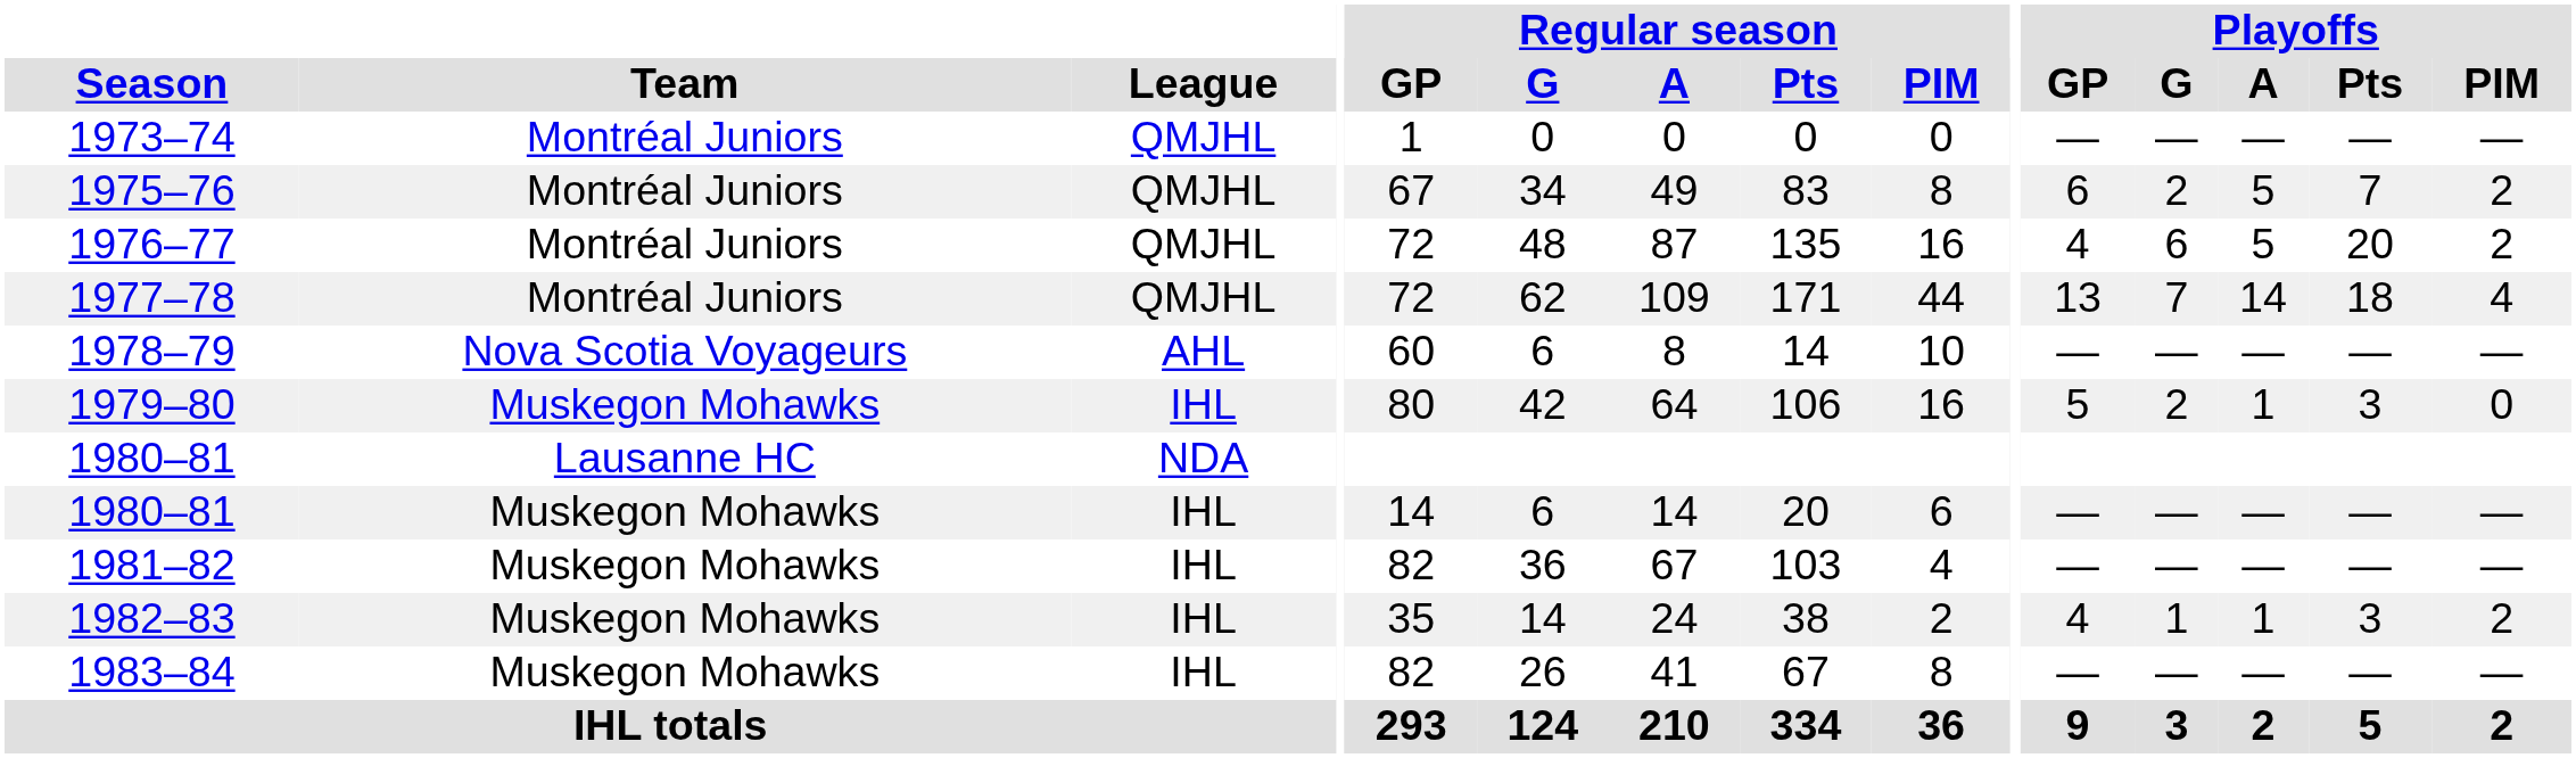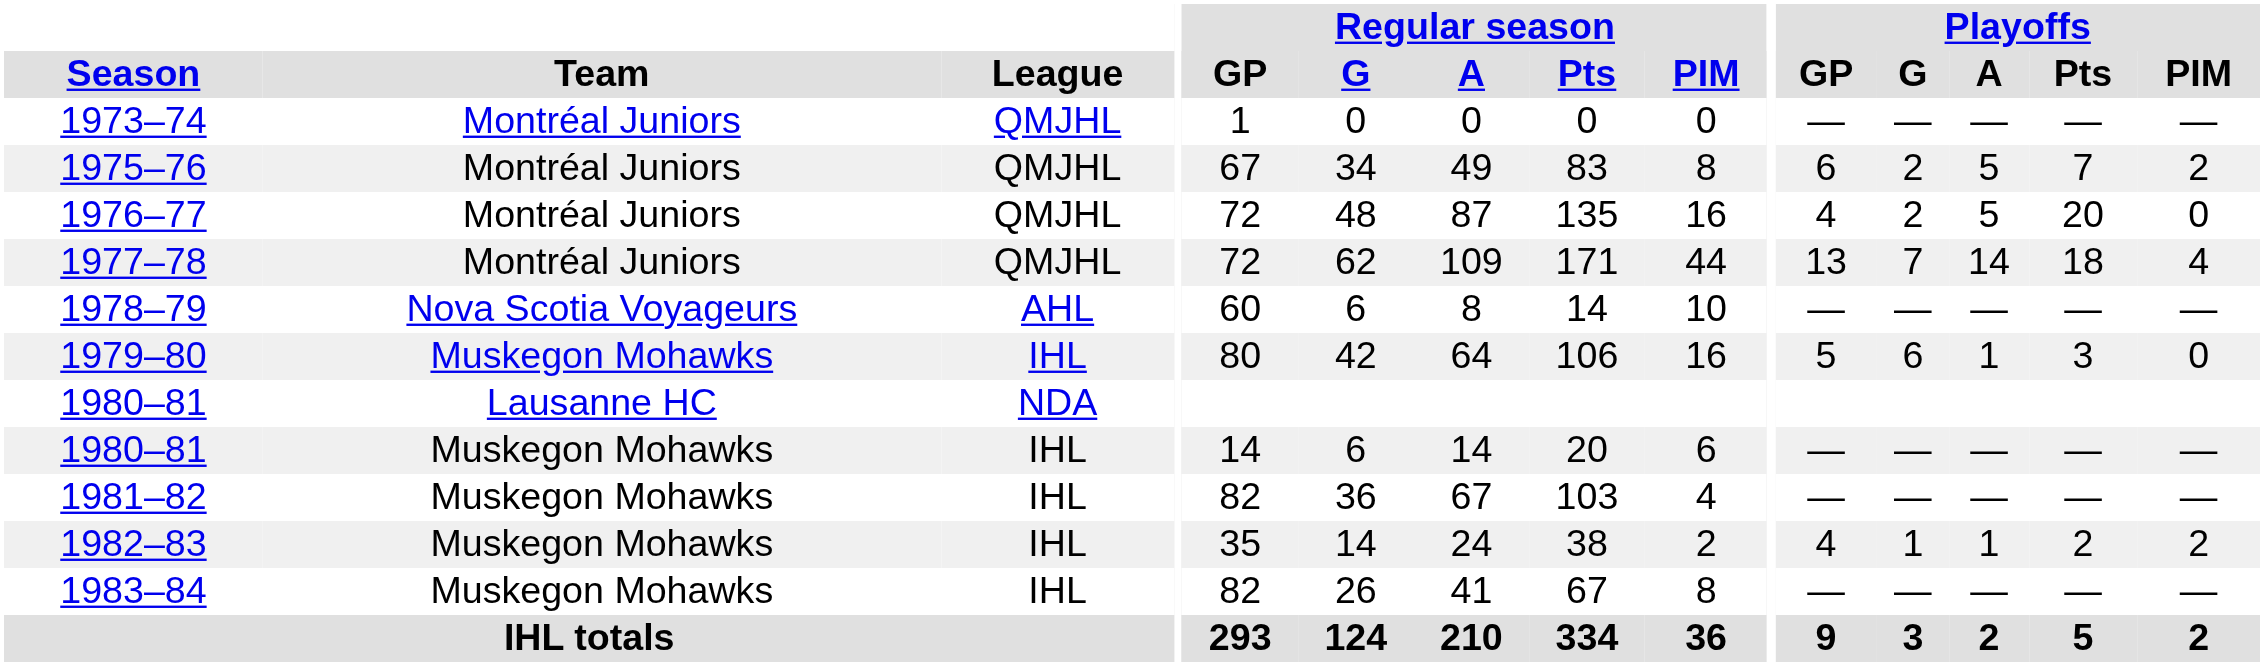1976–77 | Playoffs / G: 6 -> 2
1976–77 | Playoffs / PIM: 2 -> 0
1979–80 | Playoffs / G: 2 -> 6
1982–83 | Playoffs / Pts: 3 -> 2
